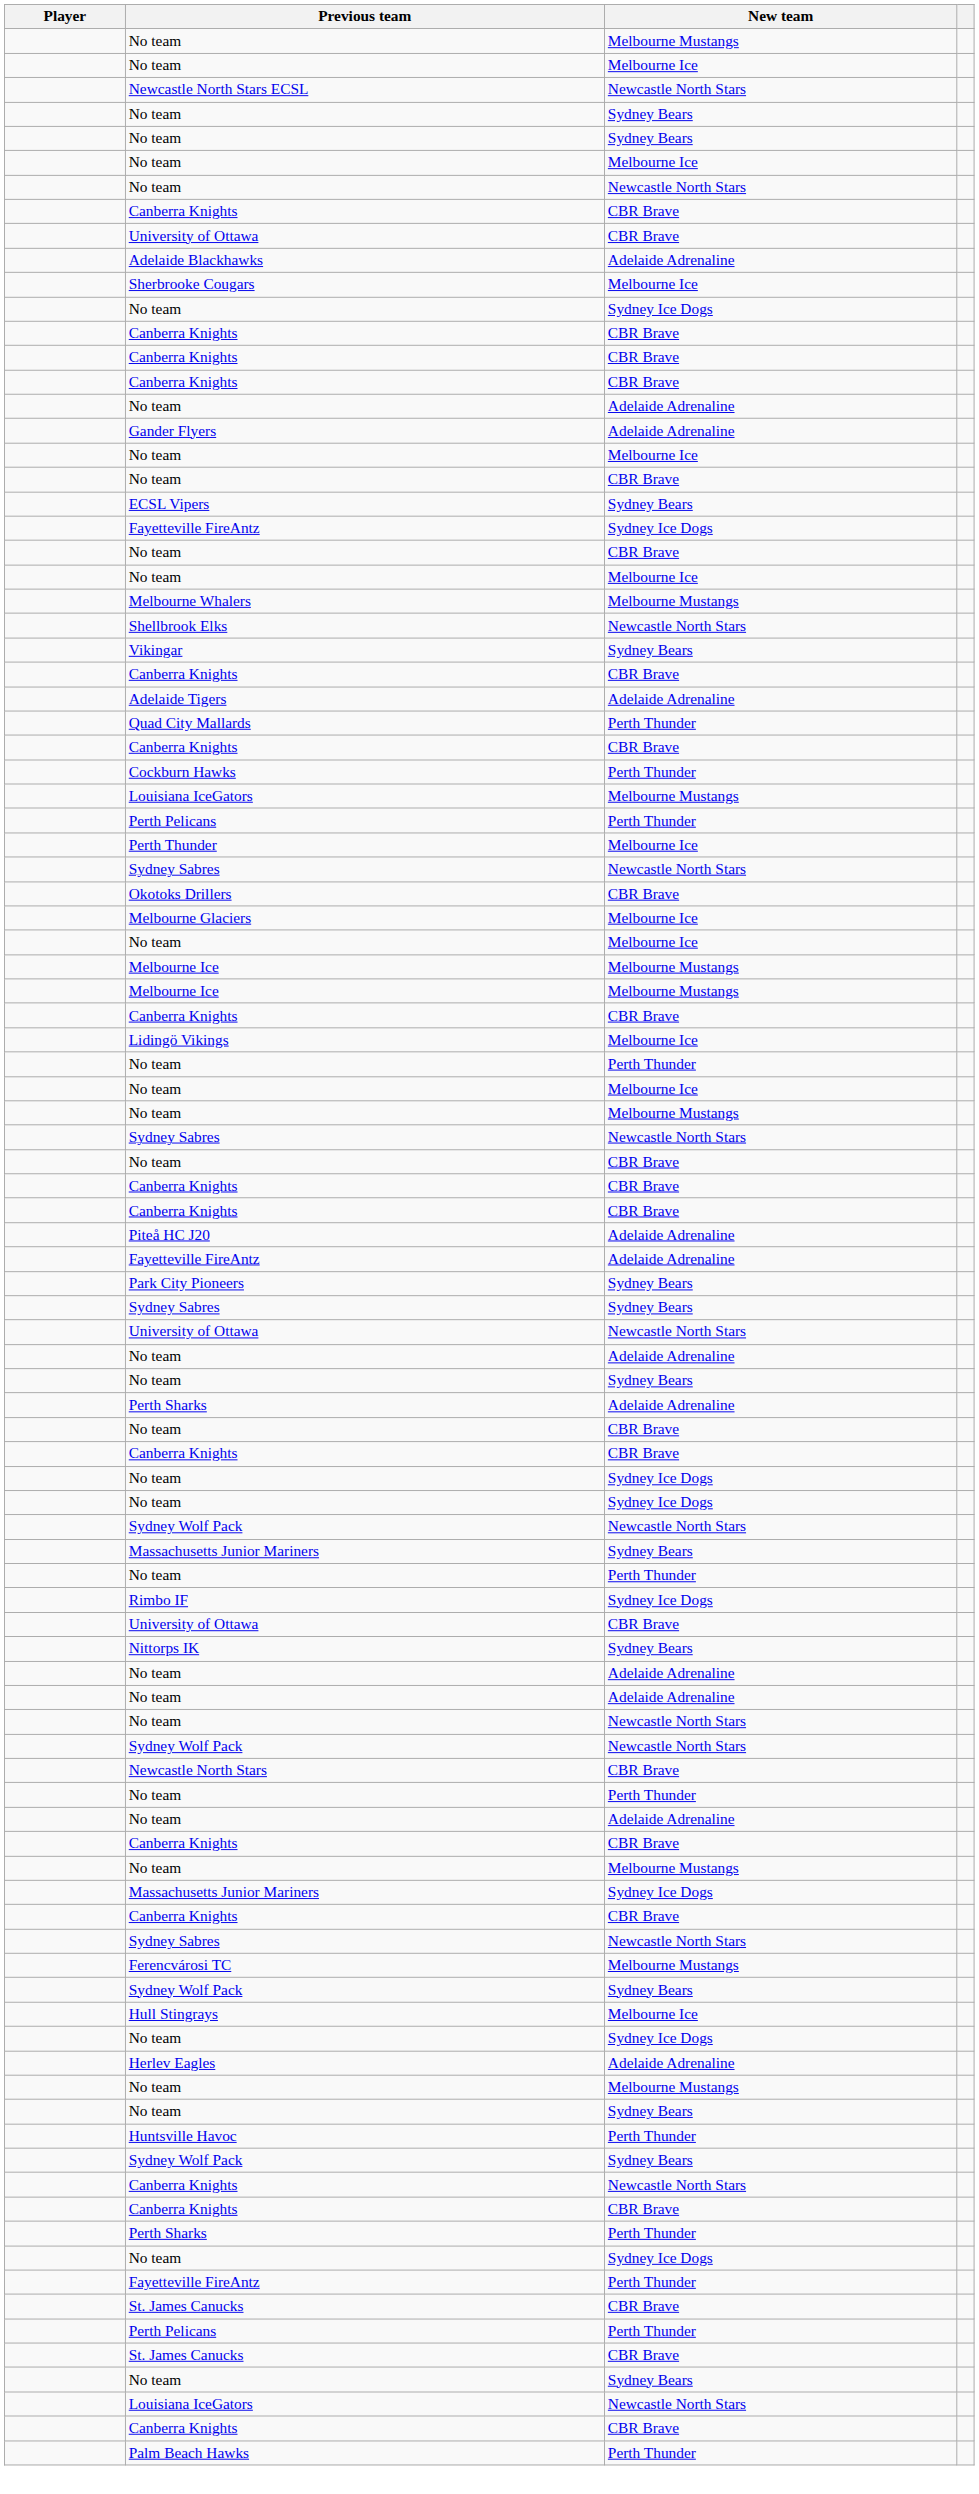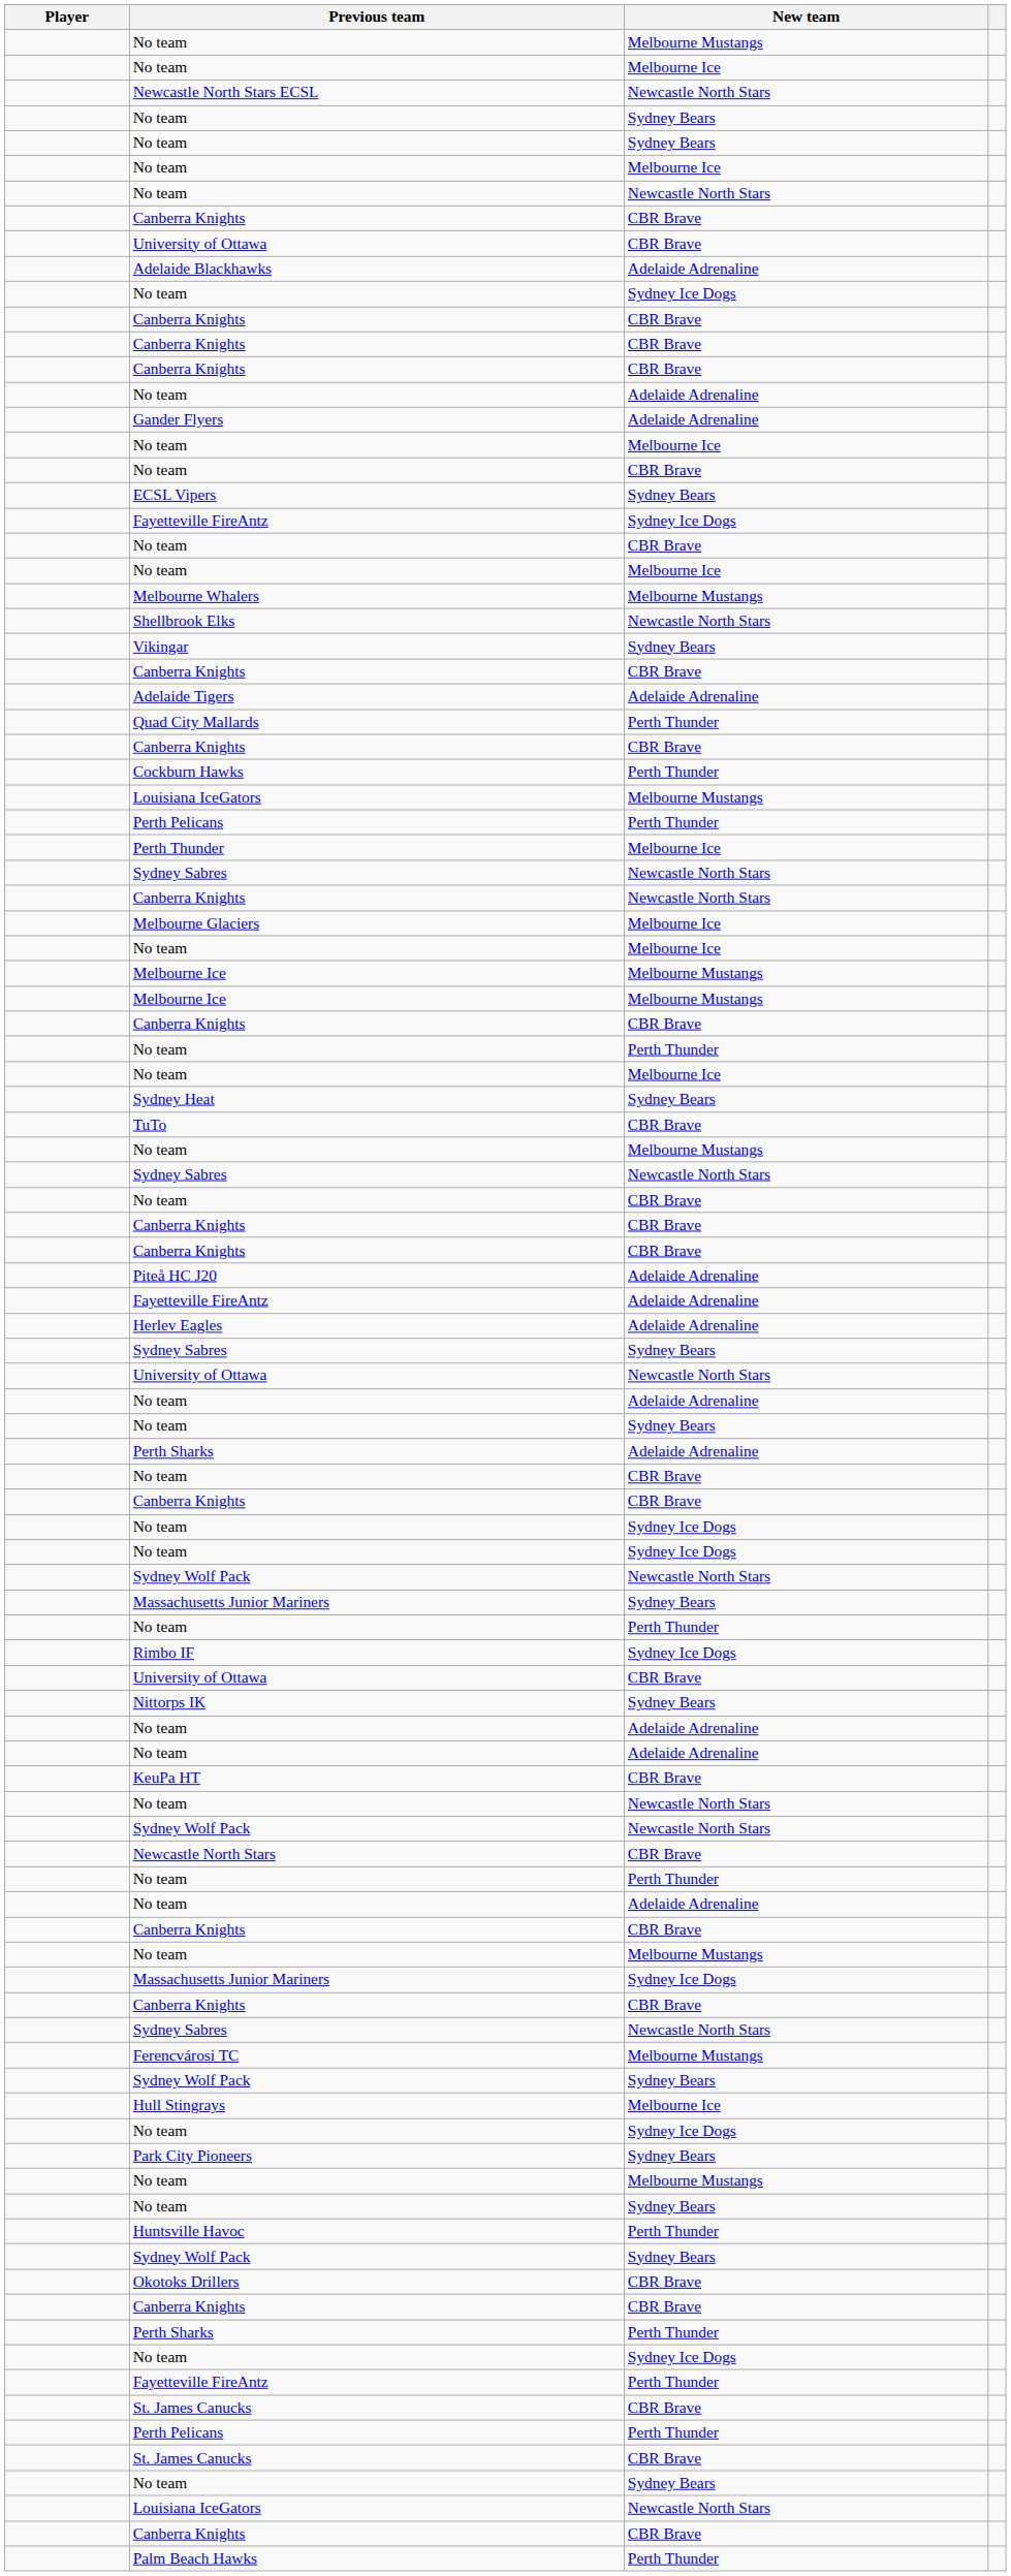- row: Sherbrooke Cougars | Melbourne Ice
rows swapped: Okotoks Drillers <-> Canberra Knights / Newcastle North Stars
- row: Lidingö Vikings | Melbourne Ice
+ row: Sydney Heat | Sydney Bears
+ row: TuTo | CBR Brave
rows swapped: Park City Pioneers <-> Herlev Eagles
+ row: KeuPa HT | CBR Brave
